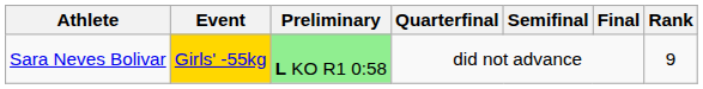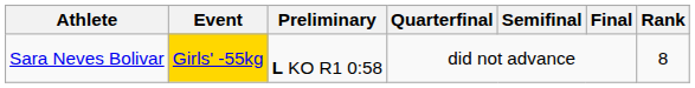Sara Neves Bolivar | Preliminary: lightgreen background -> no background
Sara Neves Bolivar | Rank: 9 -> 8
